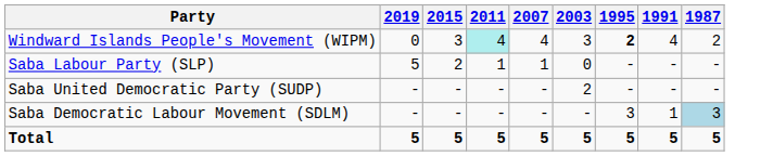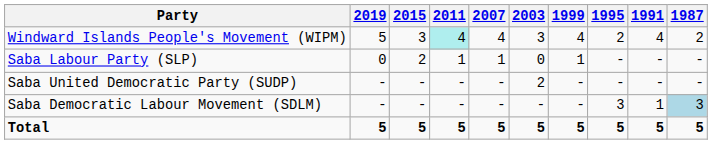+ column: 1999 | 4 | 1 | - | - | 5
Windward Islands People's Movement (WIPM) | 2019: 0 -> 5
Windward Islands People's Movement (WIPM) | 1995: bold -> normal
Saba Labour Party (SLP) | 2019: 5 -> 0
